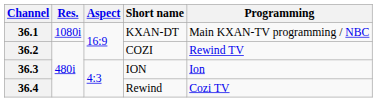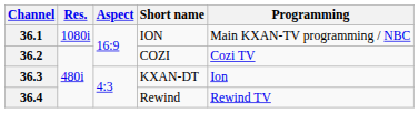36.1 | Short name: KXAN-DT -> ION
36.2 | Programming: Rewind TV -> Cozi TV
36.3 | Short name: ION -> KXAN-DT
36.4 | Programming: Cozi TV -> Rewind TV
